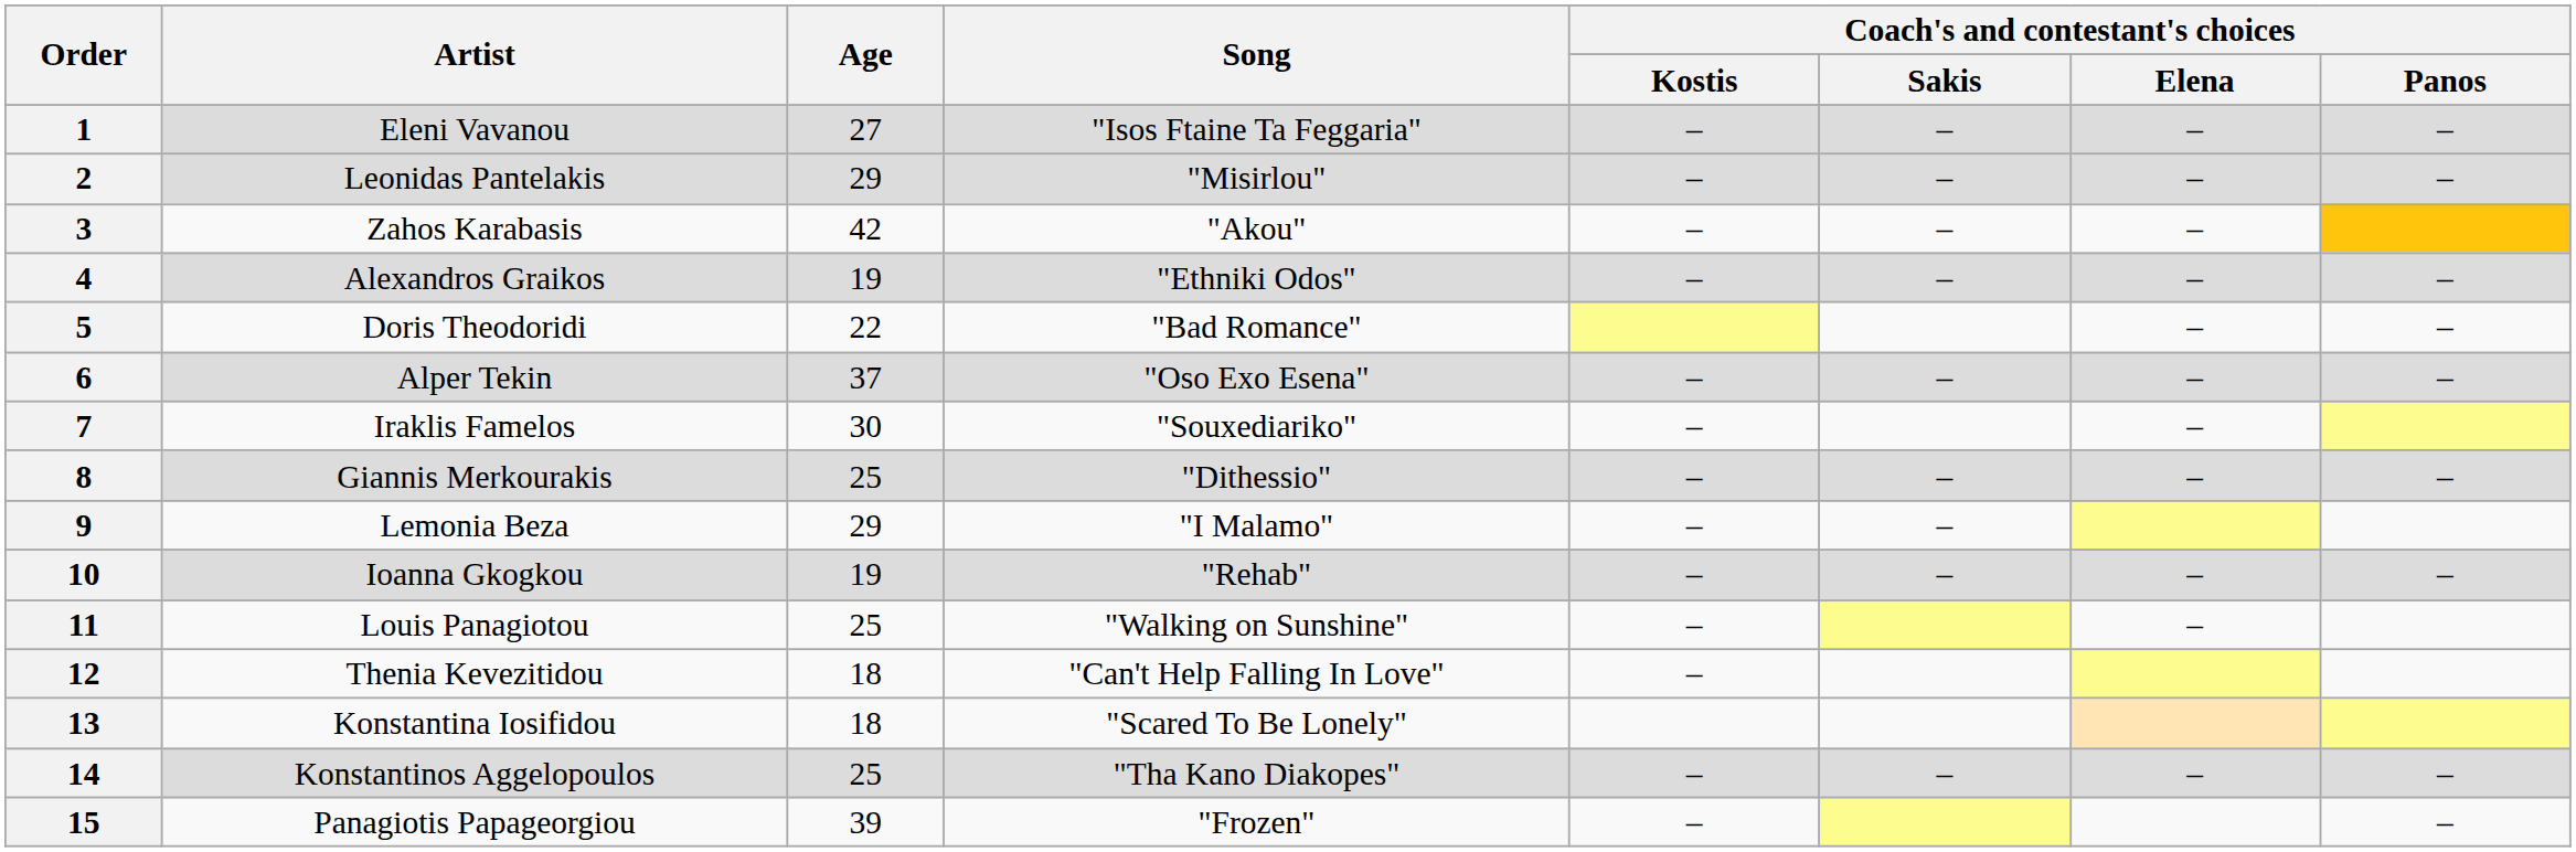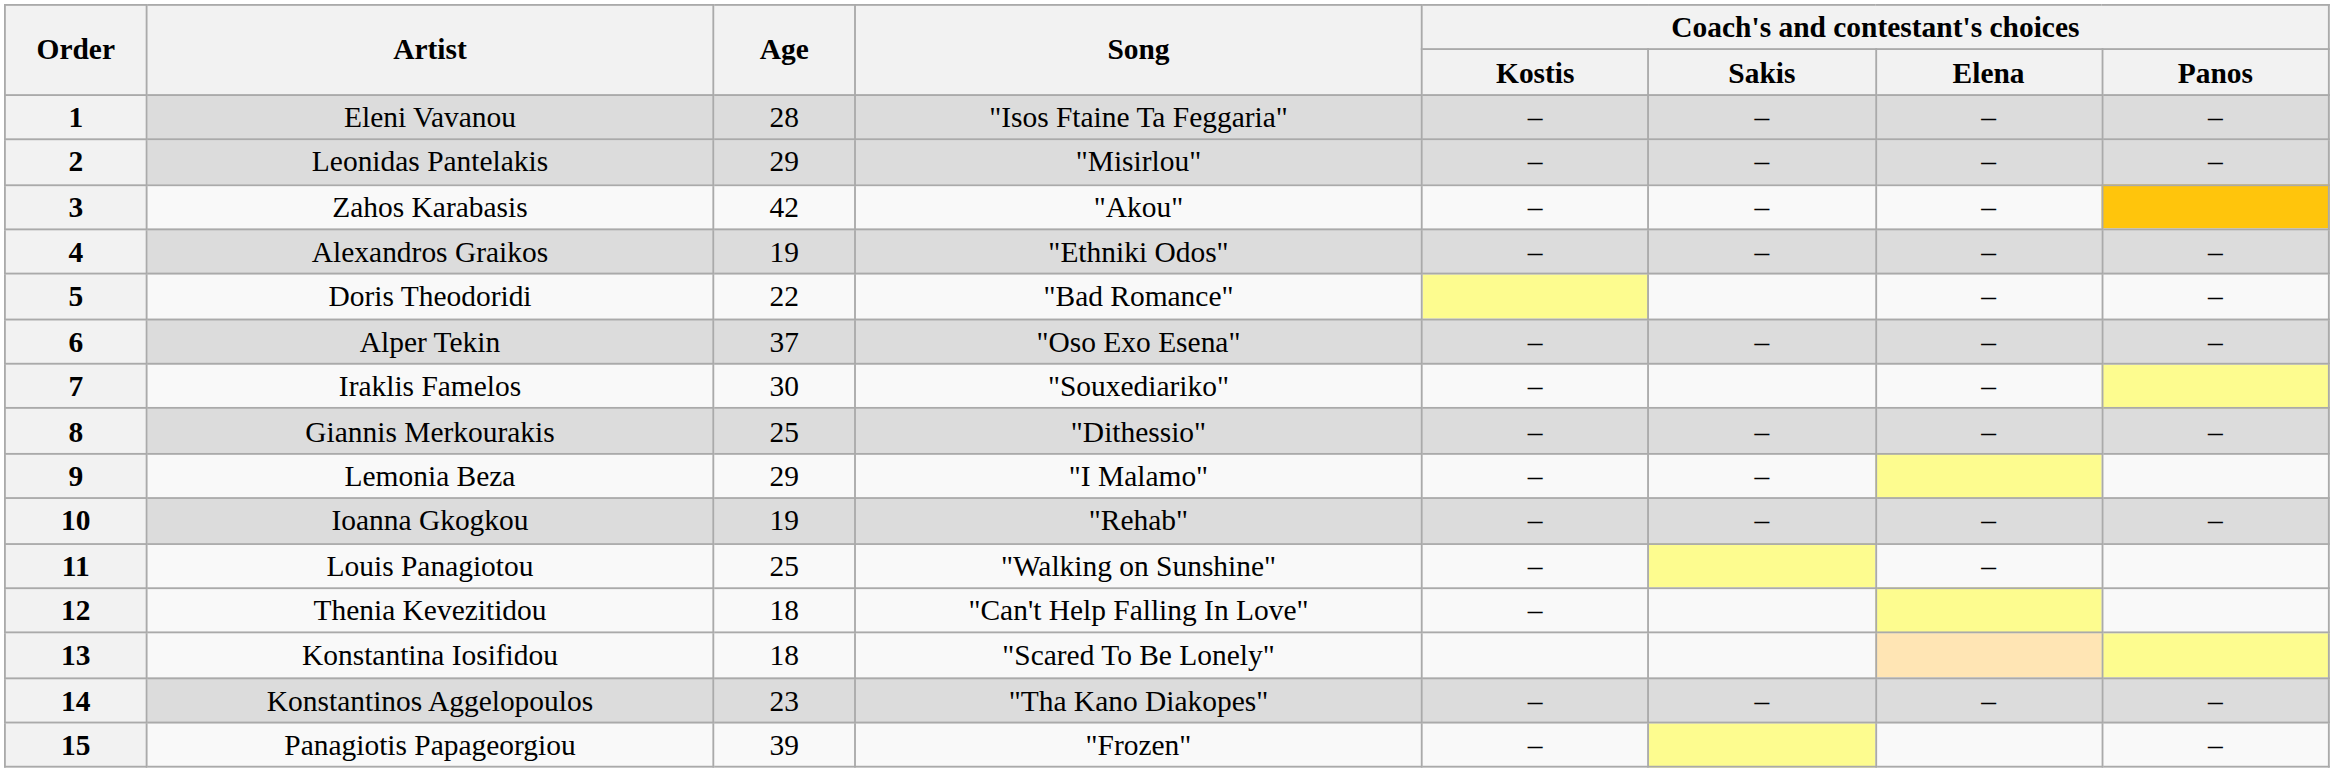1 | Age: 27 -> 28
14 | Age: 25 -> 23
